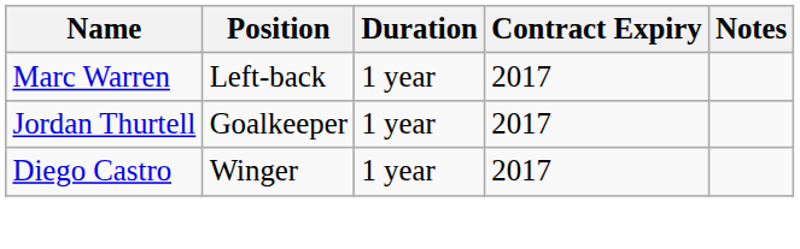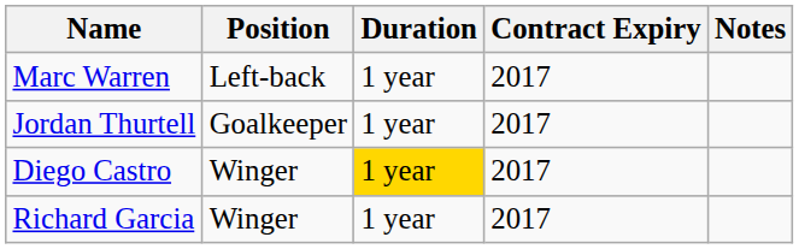Diego Castro | Duration: no background -> gold background
+ row: Richard Garcia | Winger | 1 year | 2017
